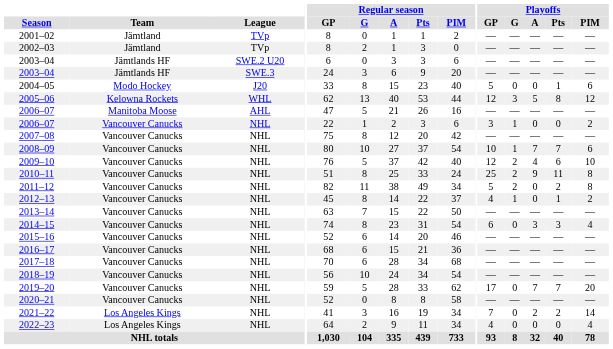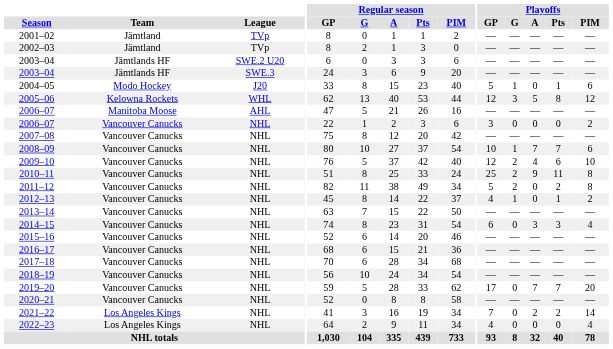2004–05 | Playoffs / G: 0 -> 1
2006–07 / NHL | Playoffs / G: 1 -> 0
